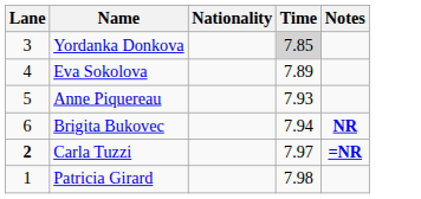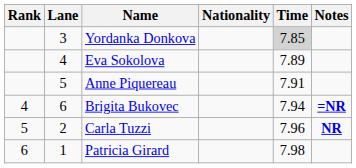+ column: Rank | 4 | 5 | 6
Anne Piquereau | Time: 7.93 -> 7.91
Brigita Bukovec | Notes: NR -> =NR
Carla Tuzzi | Lane: bold -> normal
Carla Tuzzi | Time: 7.97 -> 7.96
Carla Tuzzi | Notes: =NR -> NR
